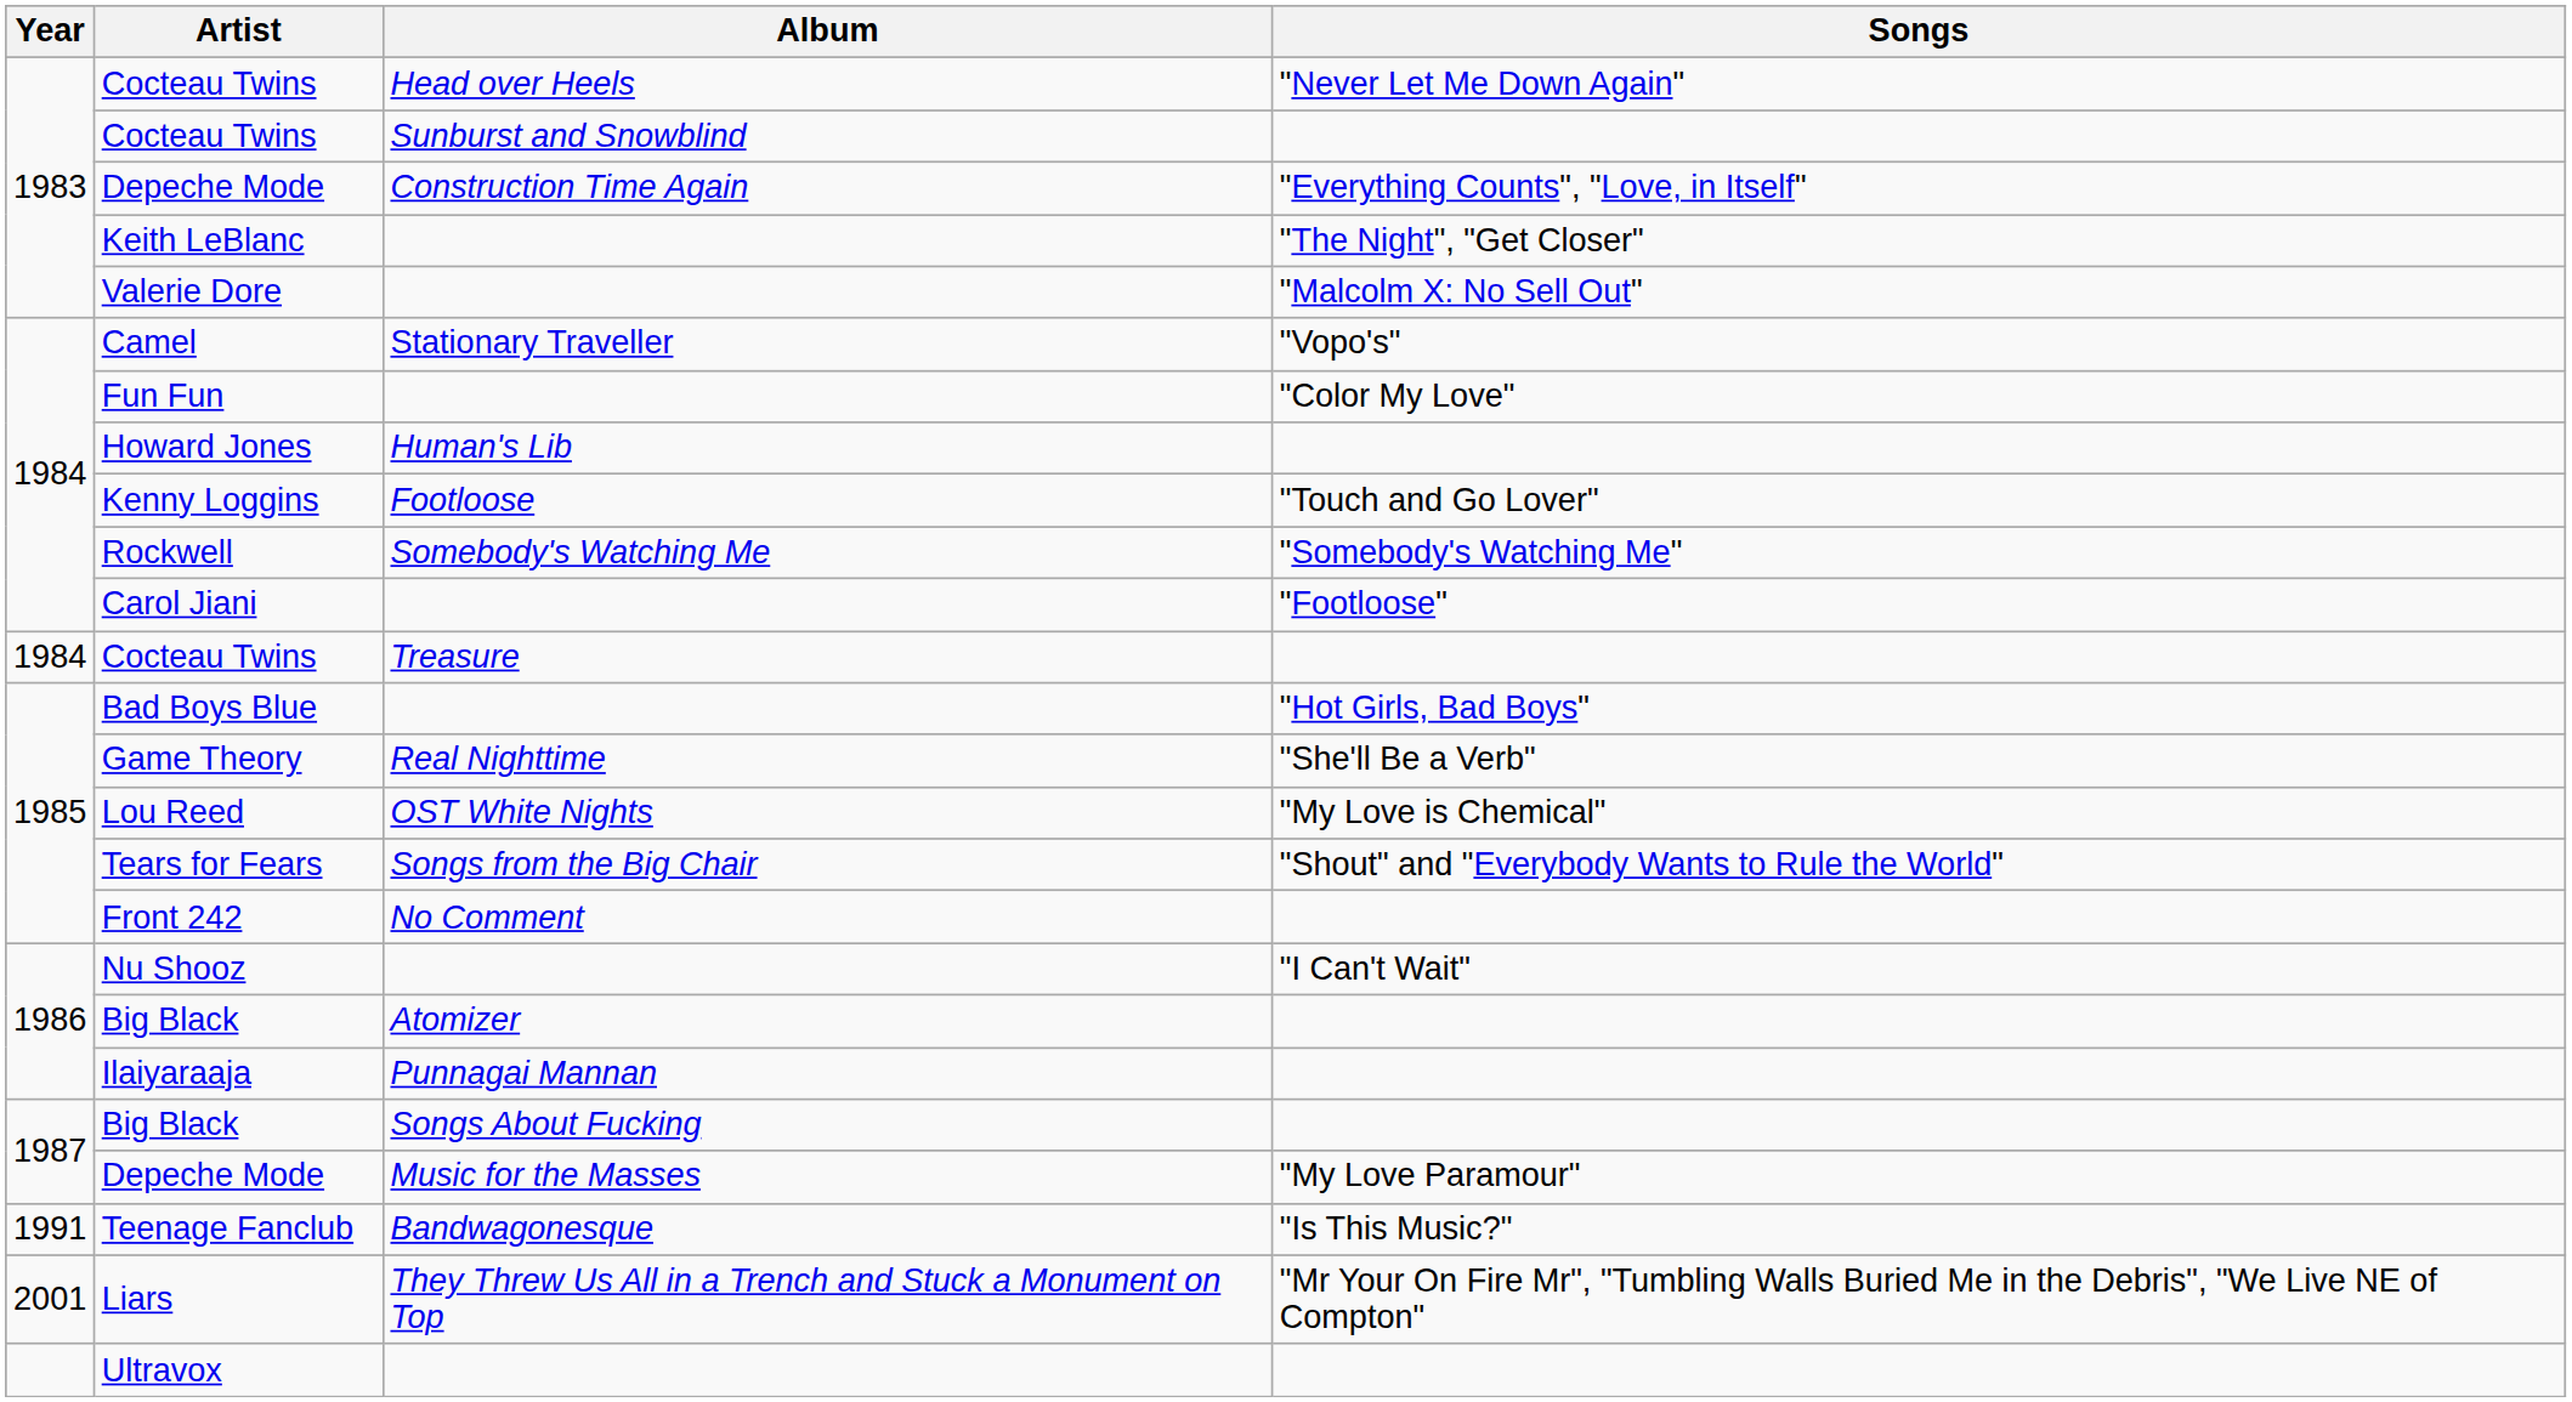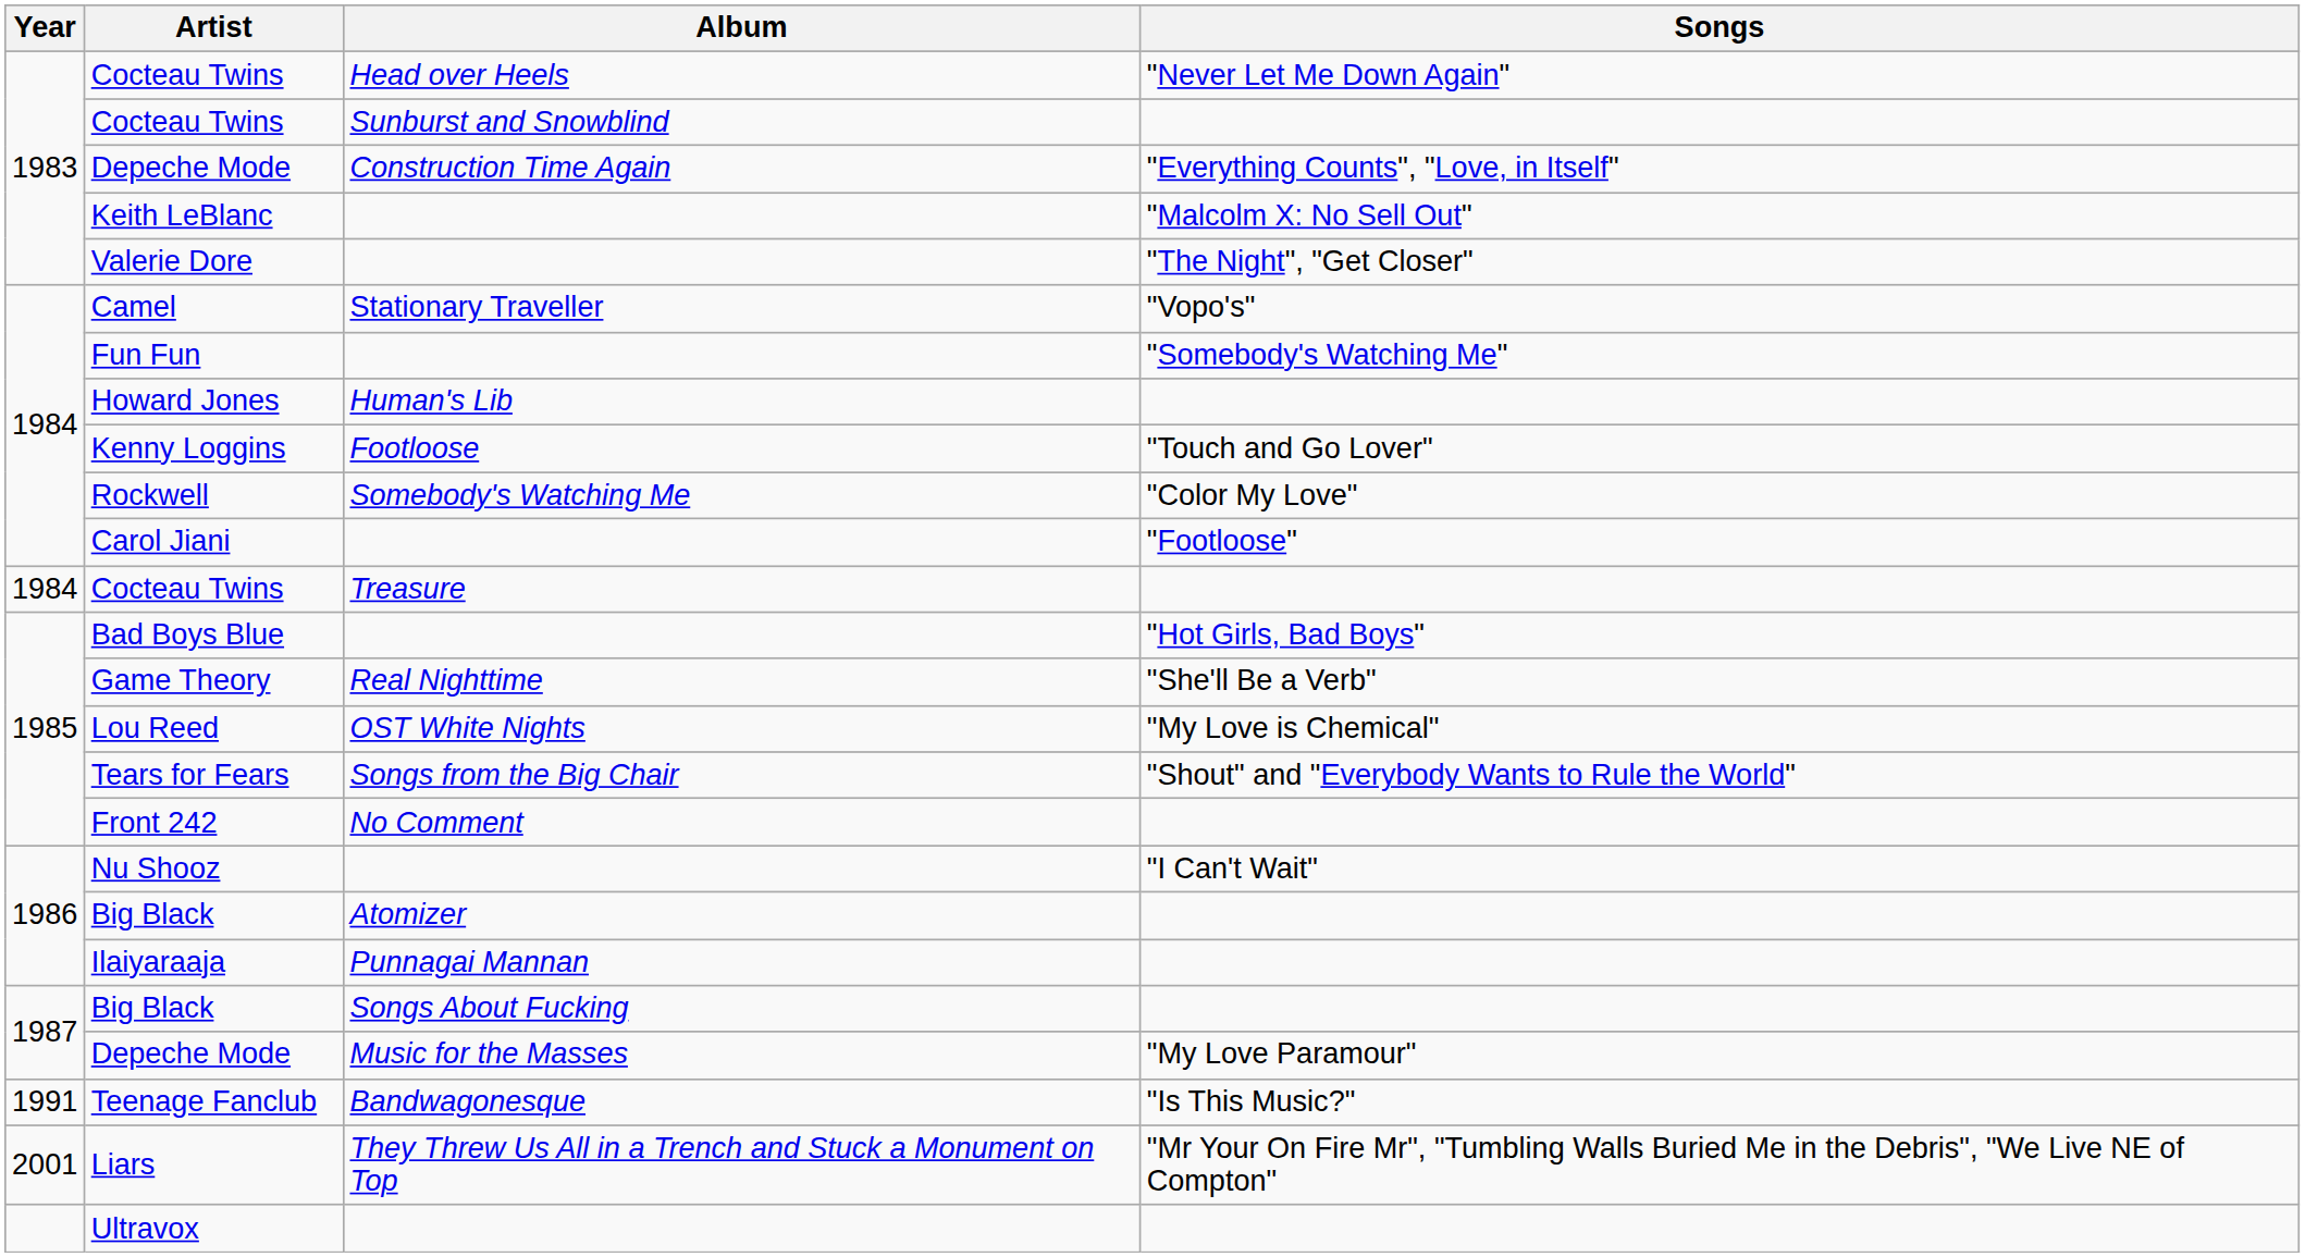Keith LeBlanc | Songs: "The Night", "Get Closer" -> "Malcolm X: No Sell Out"
Valerie Dore | Songs: "Malcolm X: No Sell Out" -> "The Night", "Get Closer"
Fun Fun | Songs: "Color My Love" -> "Somebody's Watching Me"
Rockwell | Songs: "Somebody's Watching Me" -> "Color My Love"
